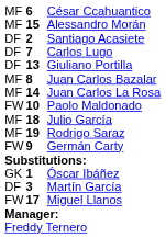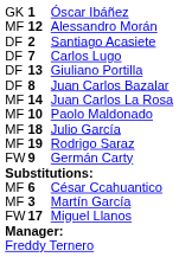rows swapped: Óscar Ibáñez <-> César Ccahuantico
Alessandro Morán | column 2: 15 -> 12
Juan Carlos Bazalar | column 1: MF -> DF
Paolo Maldonado | column 1: FW -> MF
Martín García | column 1: DF -> MF
